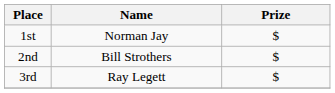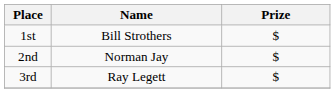1st | Name: Norman Jay -> Bill Strothers
2nd | Name: Bill Strothers -> Norman Jay
